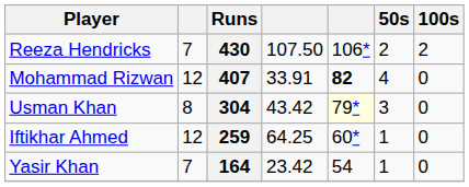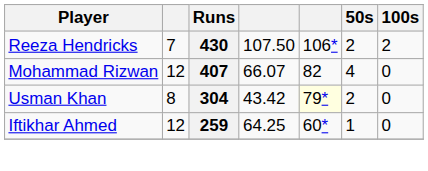407 | column 4: 33.91 -> 66.07
407 | column 5: bold -> normal
304 | 50s: 3 -> 2
- row: Yasir Khan | 7 | 164 | 23.42 | 54 | 1 | 0
